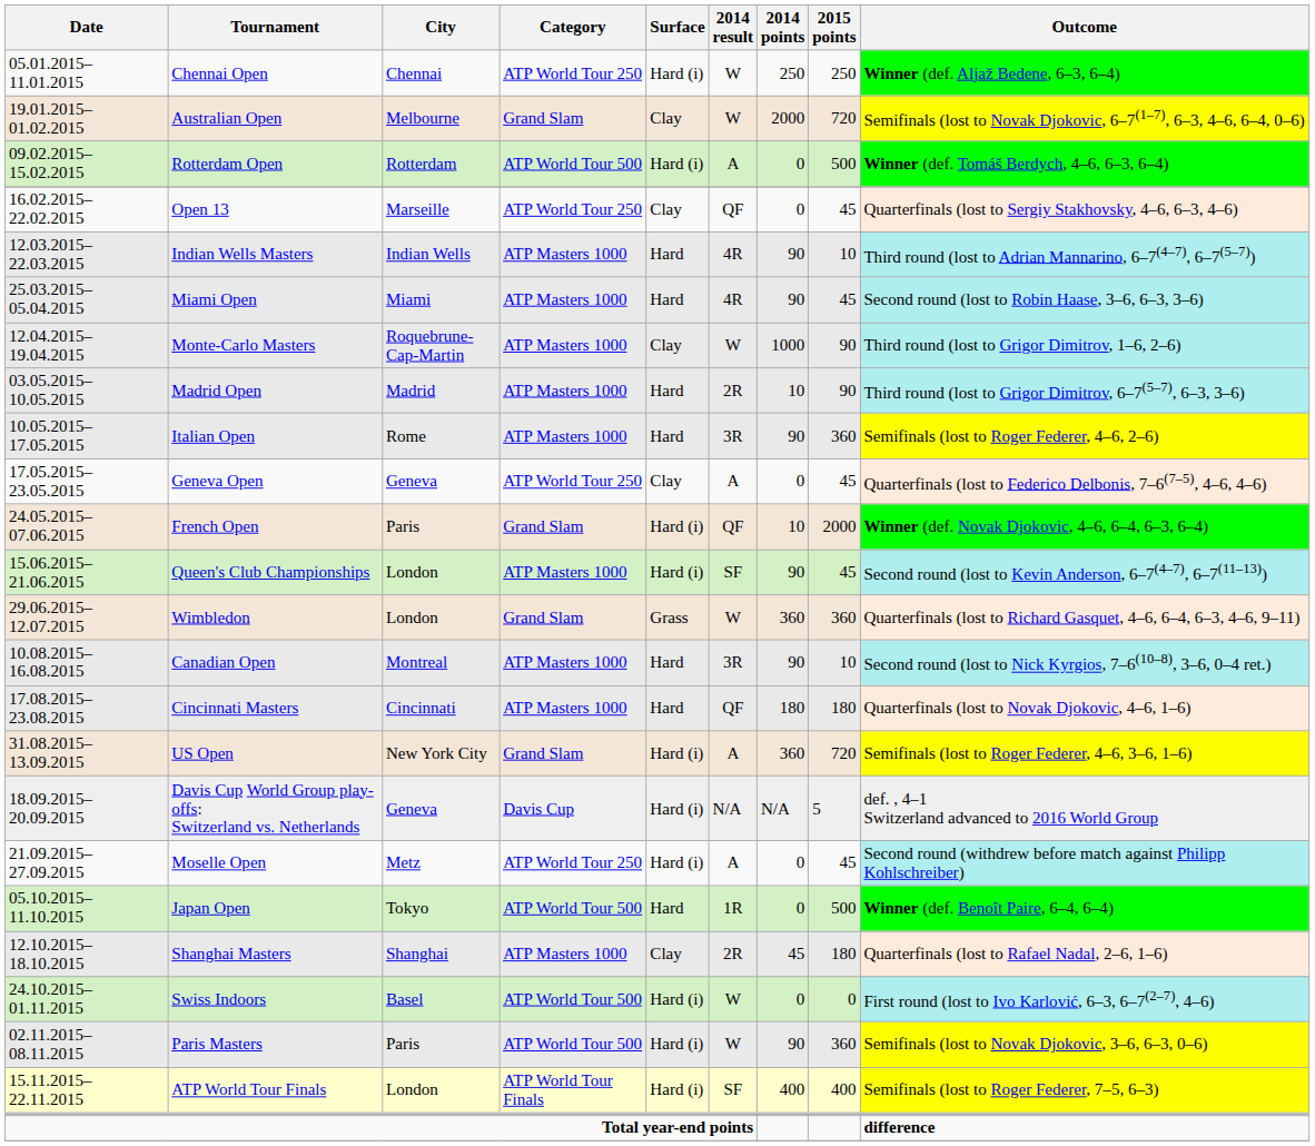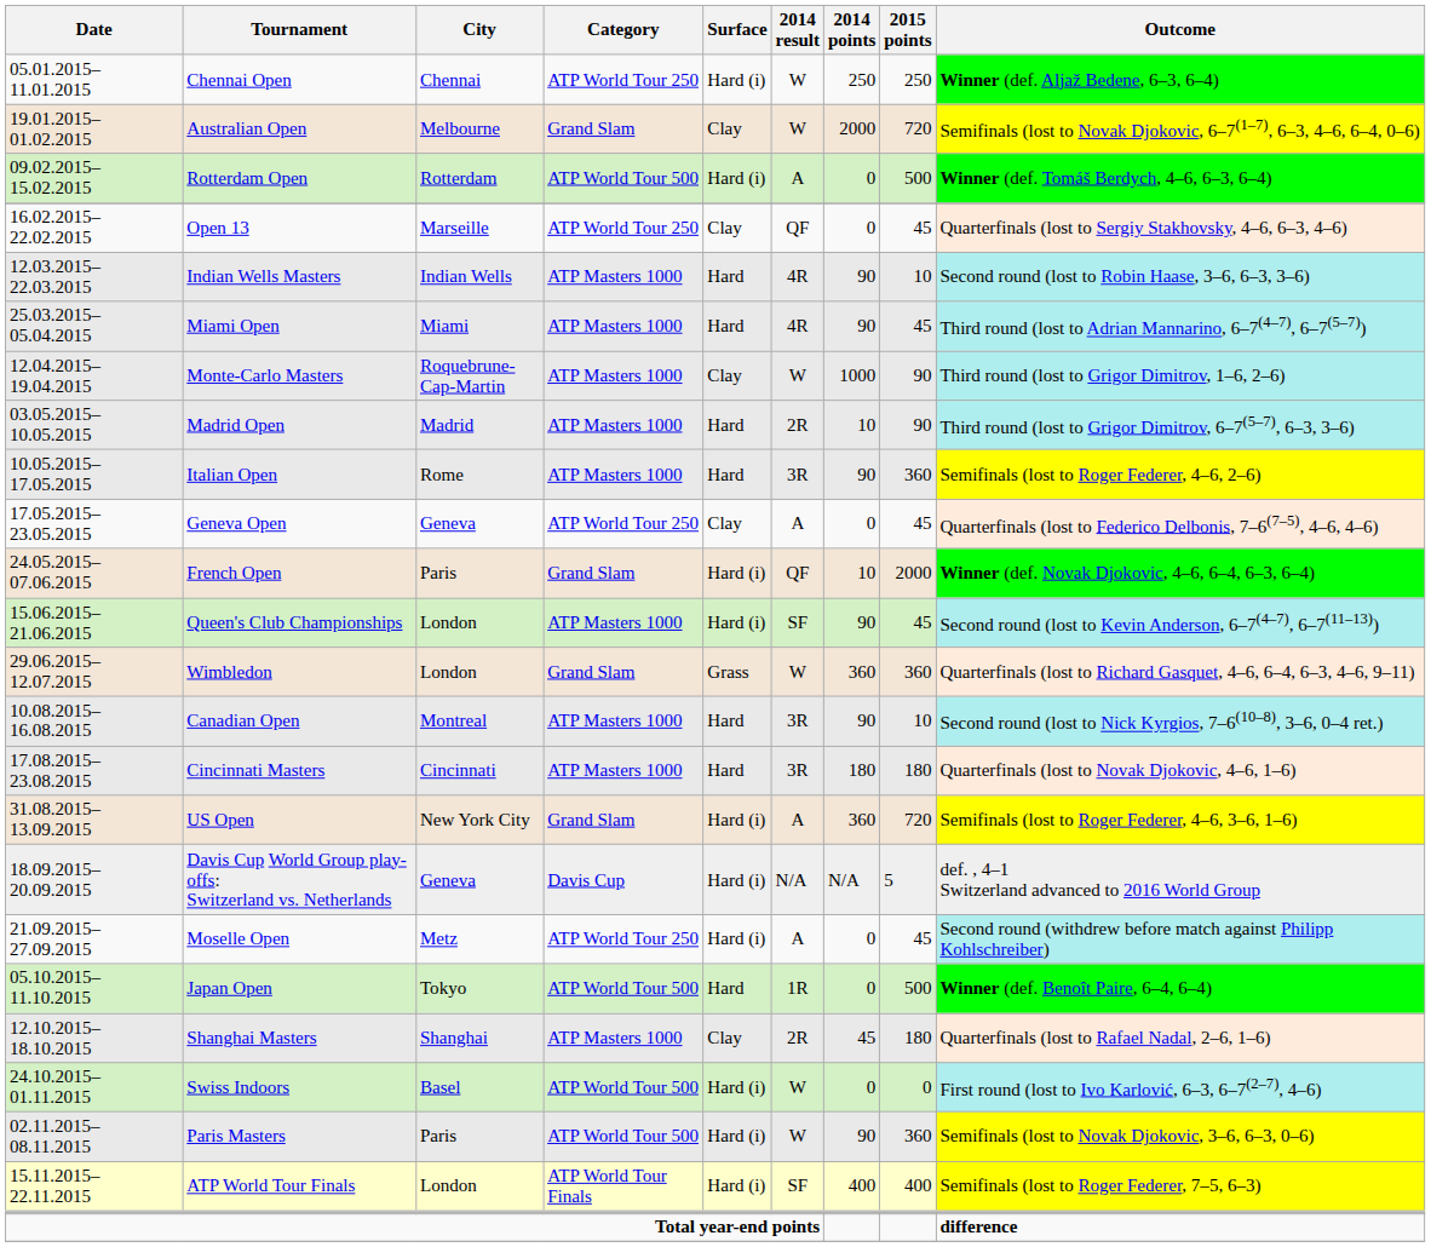Indian Wells Masters | Outcome: Third round (lost to Adrian Mannarino, 6–7(4–7), 6–7(5–7)) -> Second round (lost to Robin Haase, 3–6, 6–3, 3–6)
Miami Open | Outcome: Second round (lost to Robin Haase, 3–6, 6–3, 3–6) -> Third round (lost to Adrian Mannarino, 6–7(4–7), 6–7(5–7))
Cincinnati Masters | 2014 result: QF -> 3R
